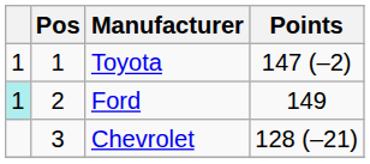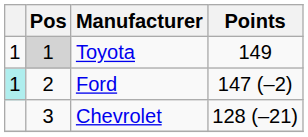Toyota | Pos: no background -> lightgrey background
Toyota | Points: 147 (–2) -> 149
Ford | Points: 149 -> 147 (–2)
